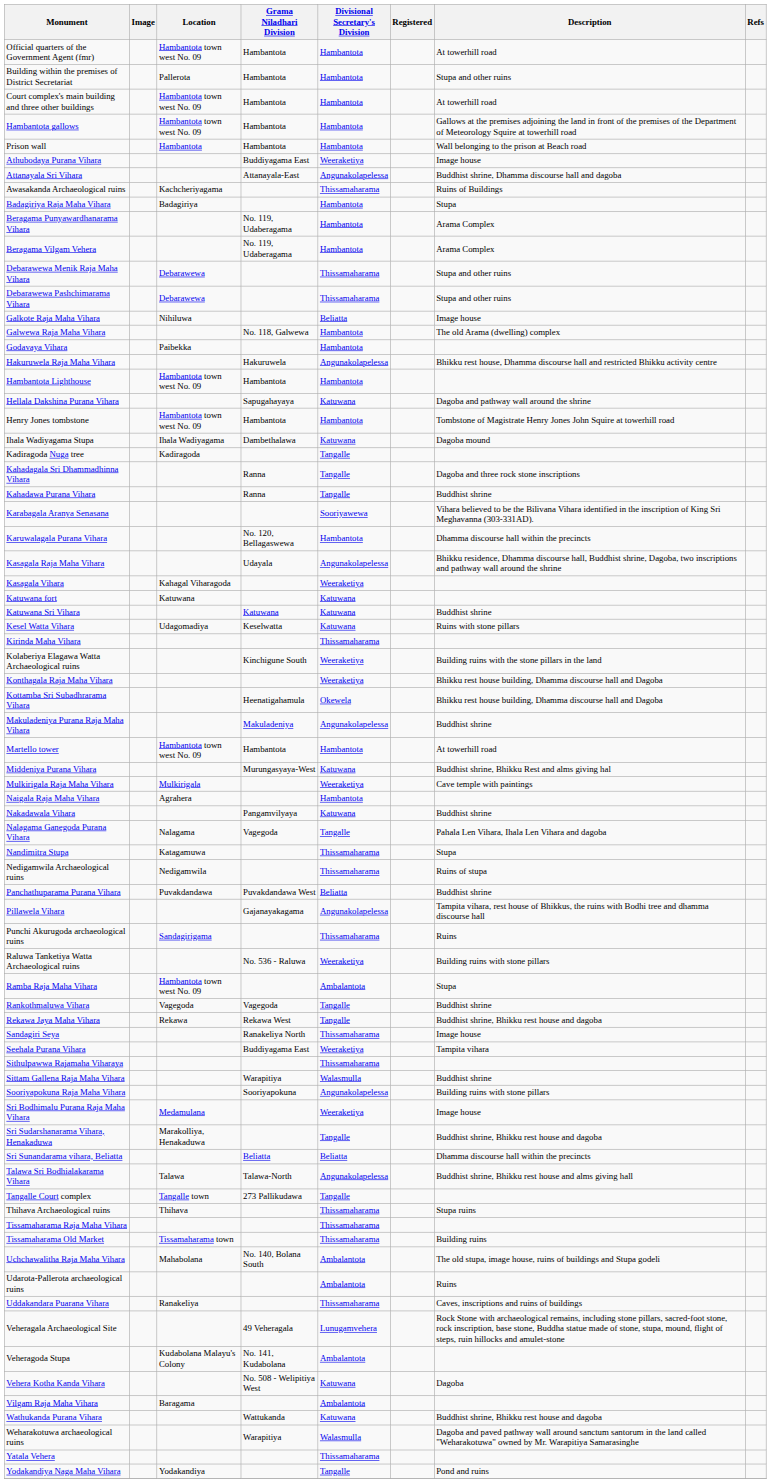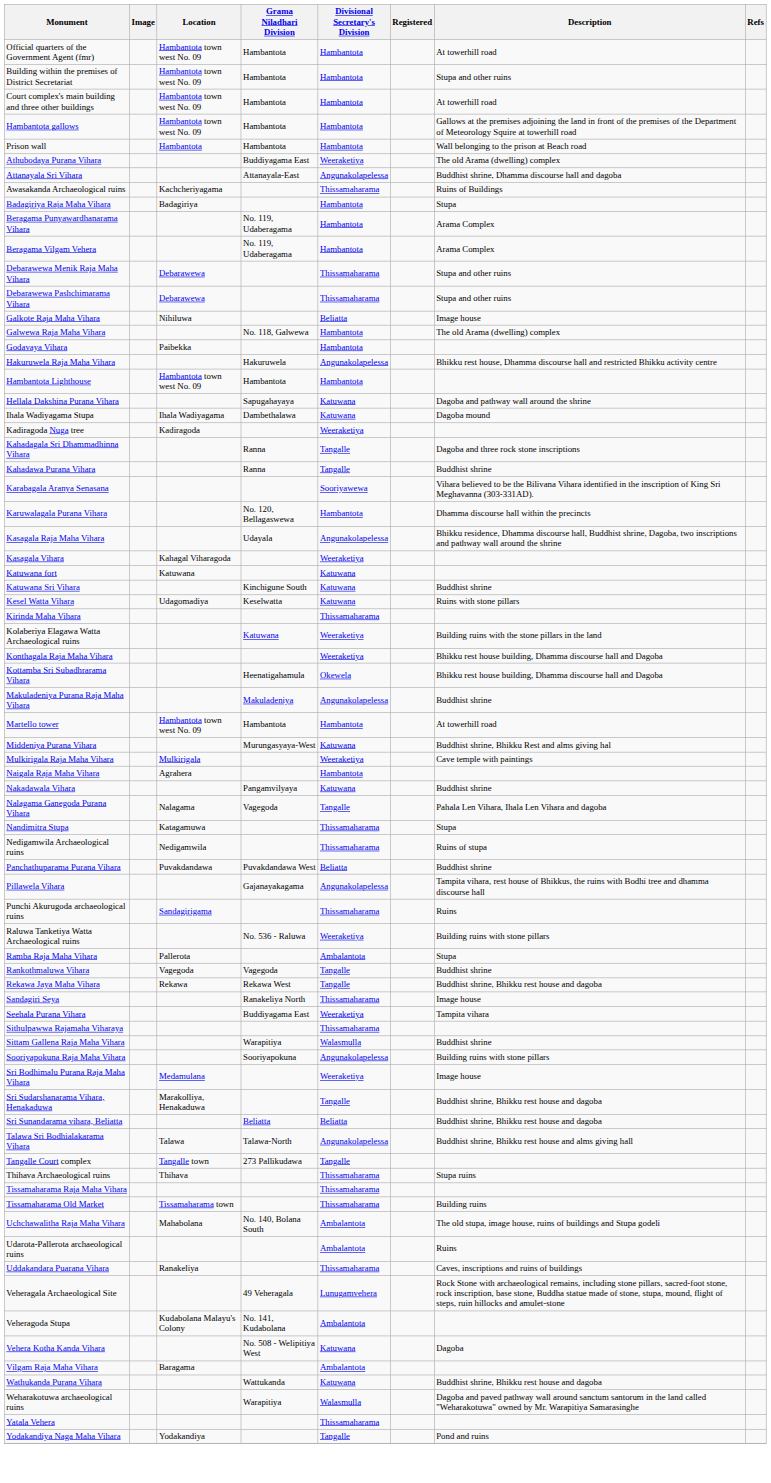Building within the premises of District Secretariat | Location: Pallerota -> Hambantota town west No. 09
Athubodaya Purana Vihara | Description: Image house -> The old Arama (dwelling) complex
- row: Henry Jones tombstone | Hambantota town west No. 09 | Hambantota | Hambantota | Tombstone of Magistrate Henry Jones John Squire at towerhill road
Kadiragoda Nuga tree | Divisional Secretary's Division: Tangalle -> Weeraketiya
Katuwana Sri Vihara | Grama Niladhari Division: Katuwana -> Kinchigune South
Kolaberiya Elagawa Watta Archaeological ruins | Grama Niladhari Division: Kinchigune South -> Katuwana
Ramba Raja Maha Vihara | Location: Hambantota town west No. 09 -> Pallerota
Sri Sunandarama vihara, Beliatta | Description: Dhamma discourse hall within the precincts -> Buddhist shrine, Bhikku rest house and dagoba
